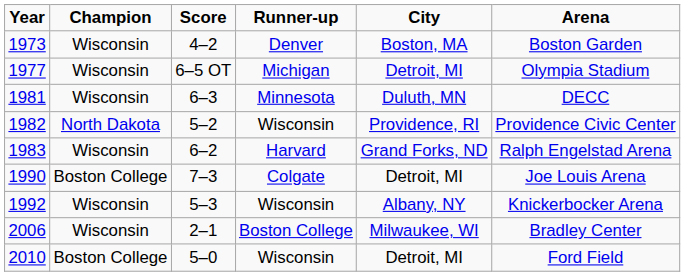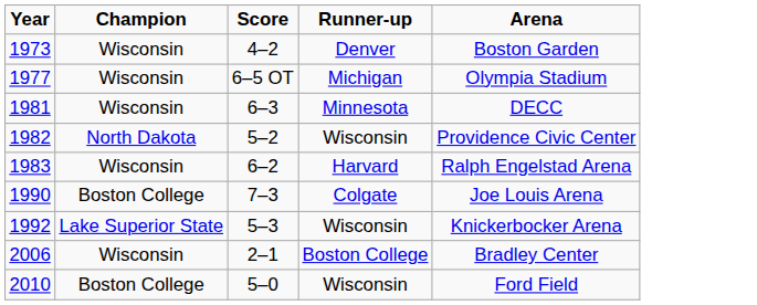- column: City | Boston, MA | Detroit, MI | Duluth, MN | Providence, RI | Grand Forks, ND | Detroit, MI | Albany, NY | Milwaukee, WI | Detroit, MI
1992 | Champion: Wisconsin -> Lake Superior State
